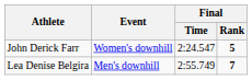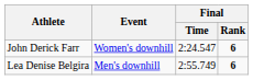John Derick Farr | Final / Rank: 5 -> 6
Lea Denise Belgira | Final / Rank: 7 -> 6
